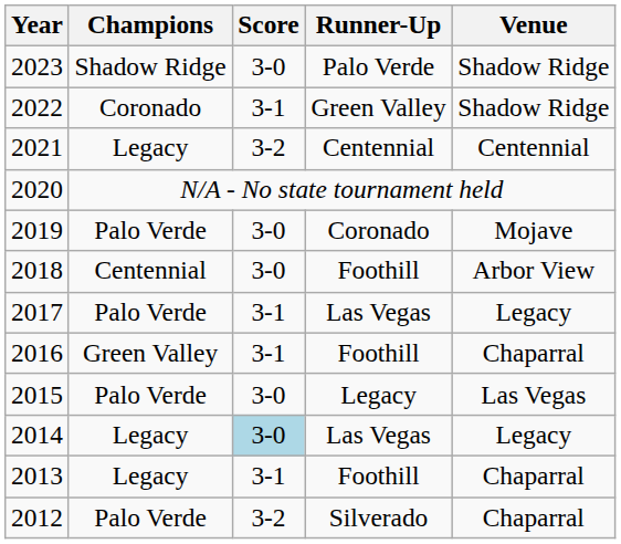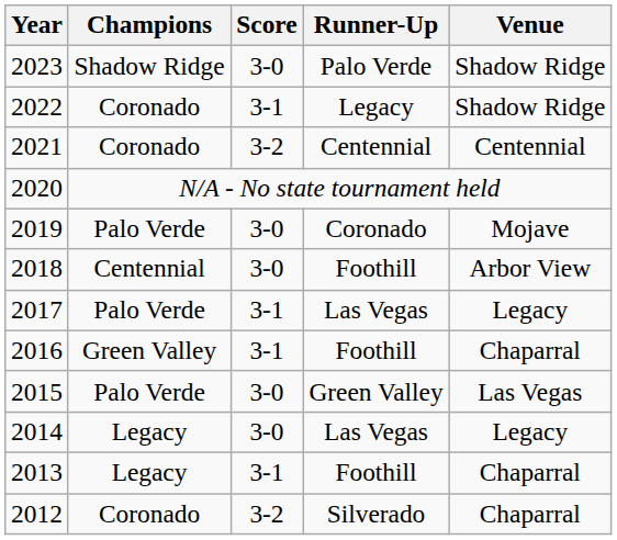2022 | Runner-Up: Green Valley -> Legacy
2021 | Champions: Legacy -> Coronado
2015 | Runner-Up: Legacy -> Green Valley
2014 | Score: lightblue background -> no background
2012 | Champions: Palo Verde -> Coronado
